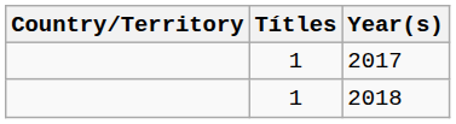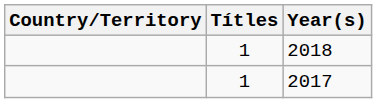rows swapped: 2017 <-> 2018
